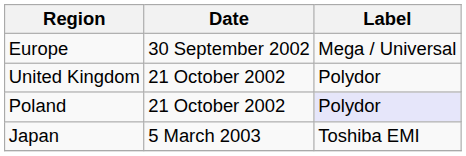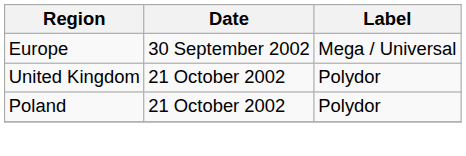Poland | Label: lavender background -> no background
- row: Japan | 5 March 2003 | Toshiba EMI
